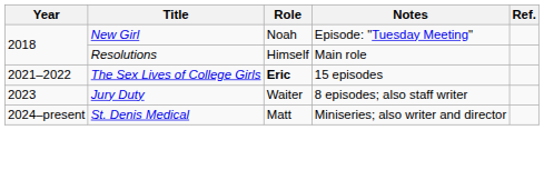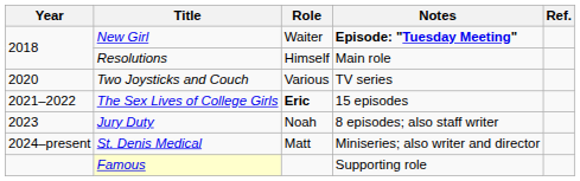New Girl | Role: Noah -> Waiter
New Girl | Notes: normal -> bold
+ row: 2020 | Two Joysticks and Couch | Various | TV series
Jury Duty | Role: Waiter -> Noah
+ row: Famous | Supporting role
